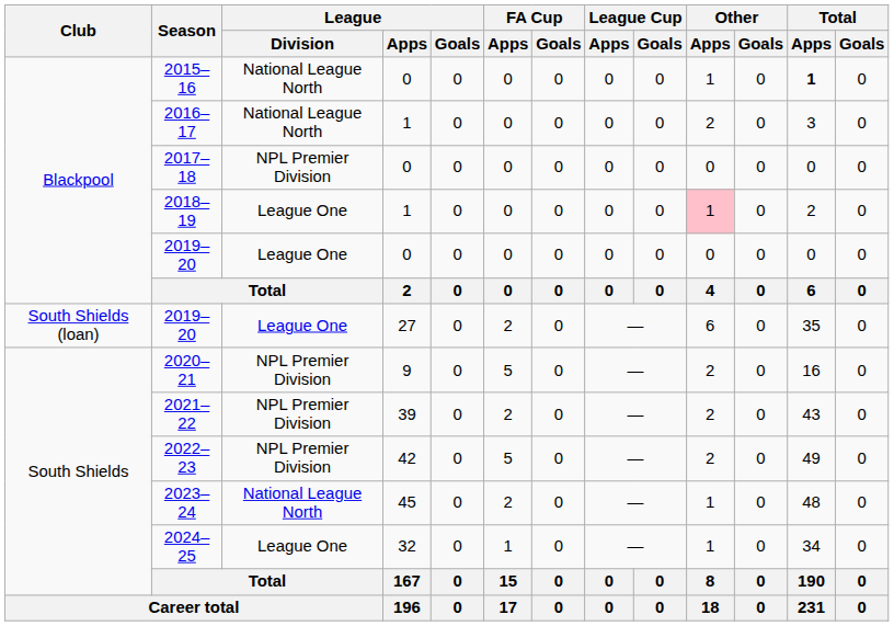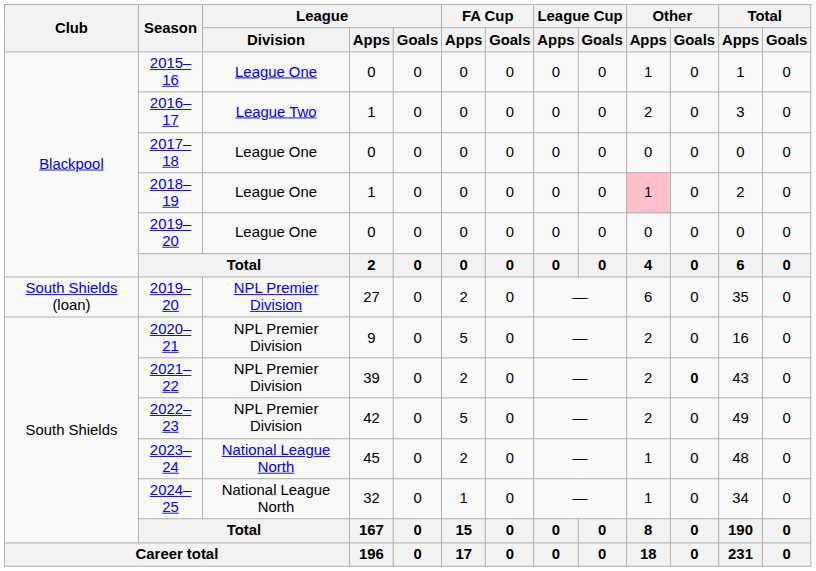2015–16 | League / Division: National League North -> League One
2015–16 | Total / Apps: bold -> normal
2016–17 | League / Division: National League North -> League Two
2017–18 | League / Division: NPL Premier Division -> League One
2019–20 / 27 | League / Division: League One -> NPL Premier Division
2021–22 | Other / Goals: normal -> bold
2024–25 | League / Division: League One -> National League North
